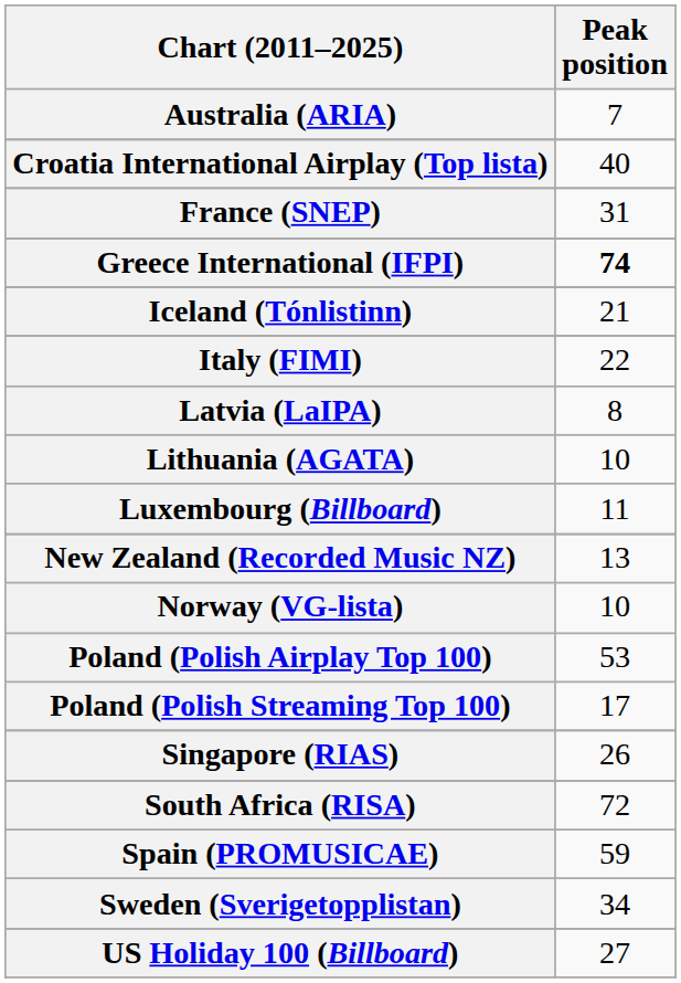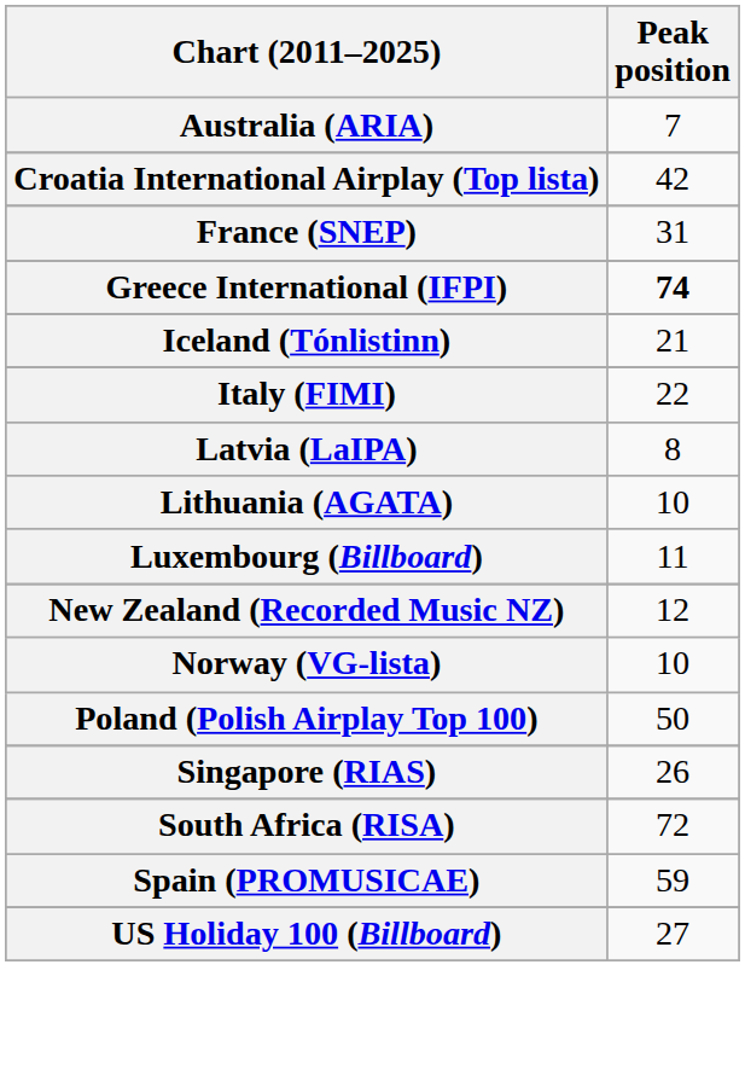Croatia International Airplay (Top lista) | Peak position: 40 -> 42
New Zealand (Recorded Music NZ) | Peak position: 13 -> 12
Poland (Polish Airplay Top 100) | Peak position: 53 -> 50
- row: Poland (Polish Streaming Top 100) | 17
- row: Sweden (Sverigetopplistan) | 34
